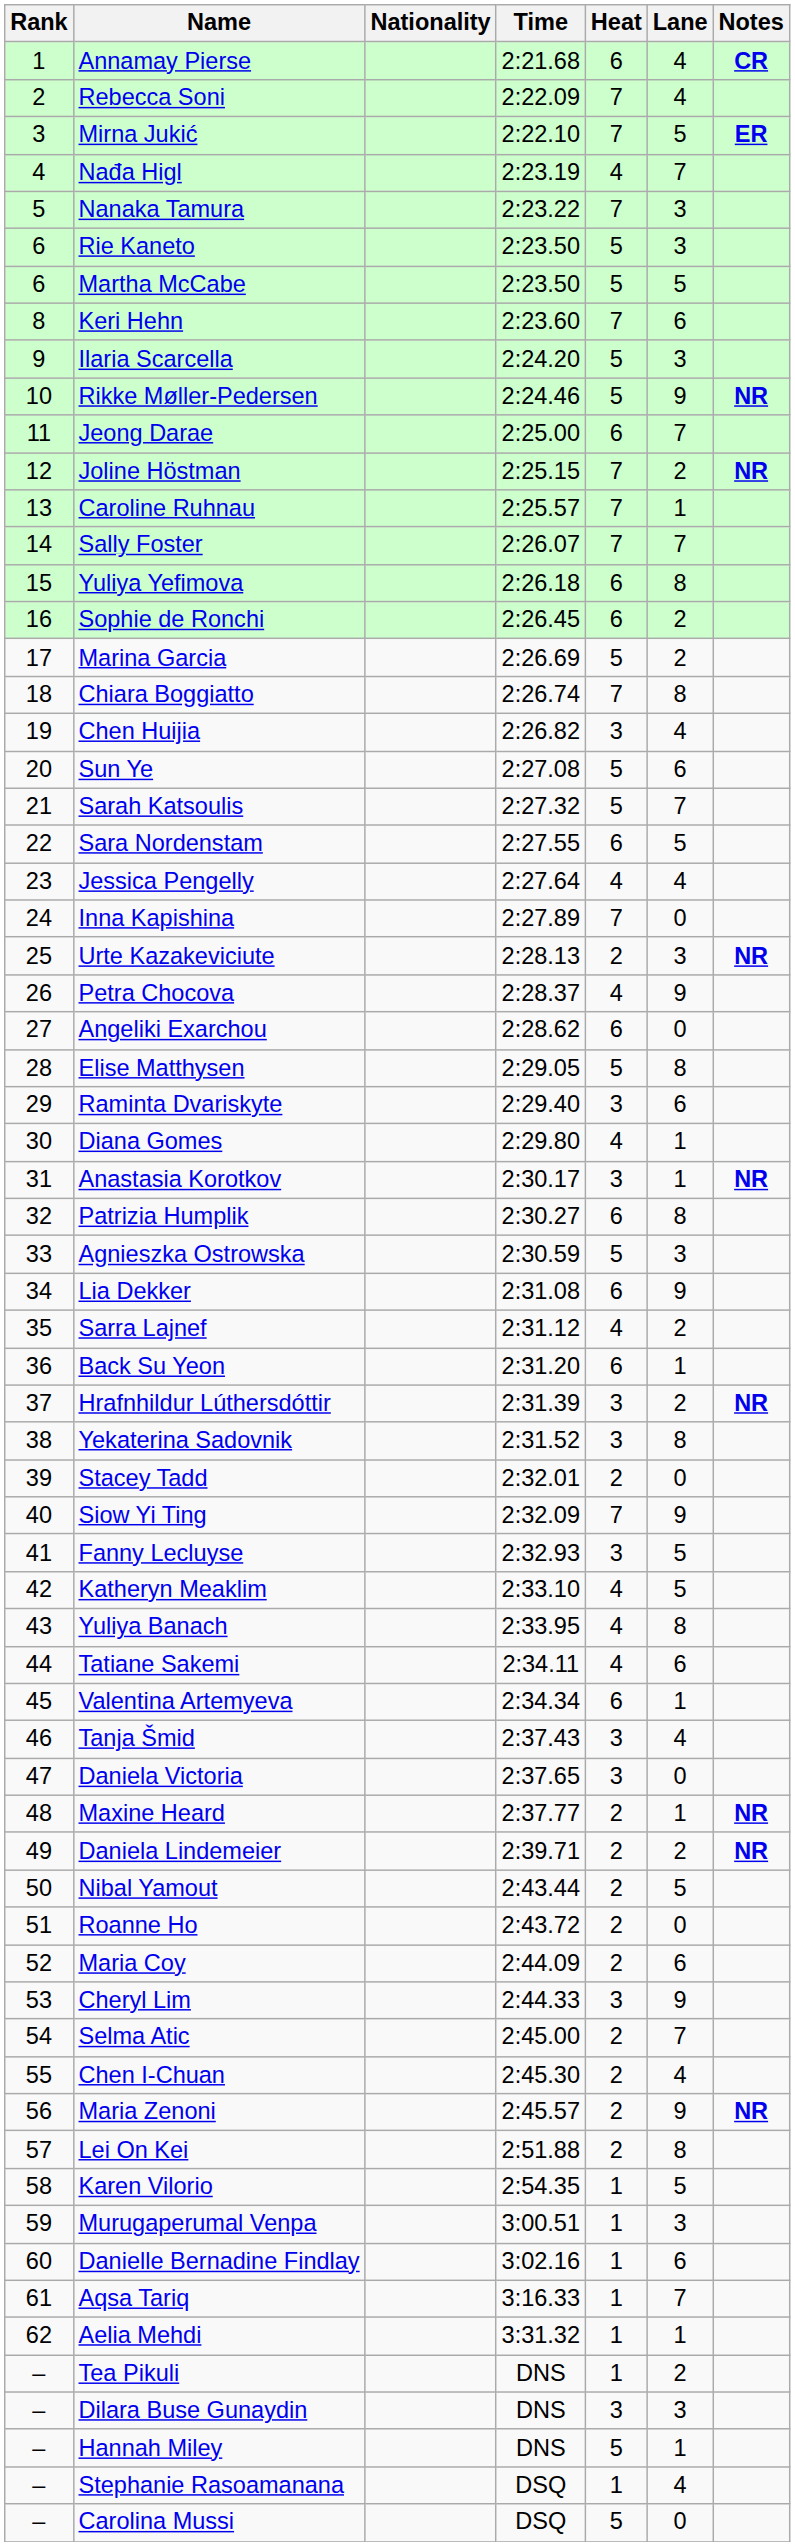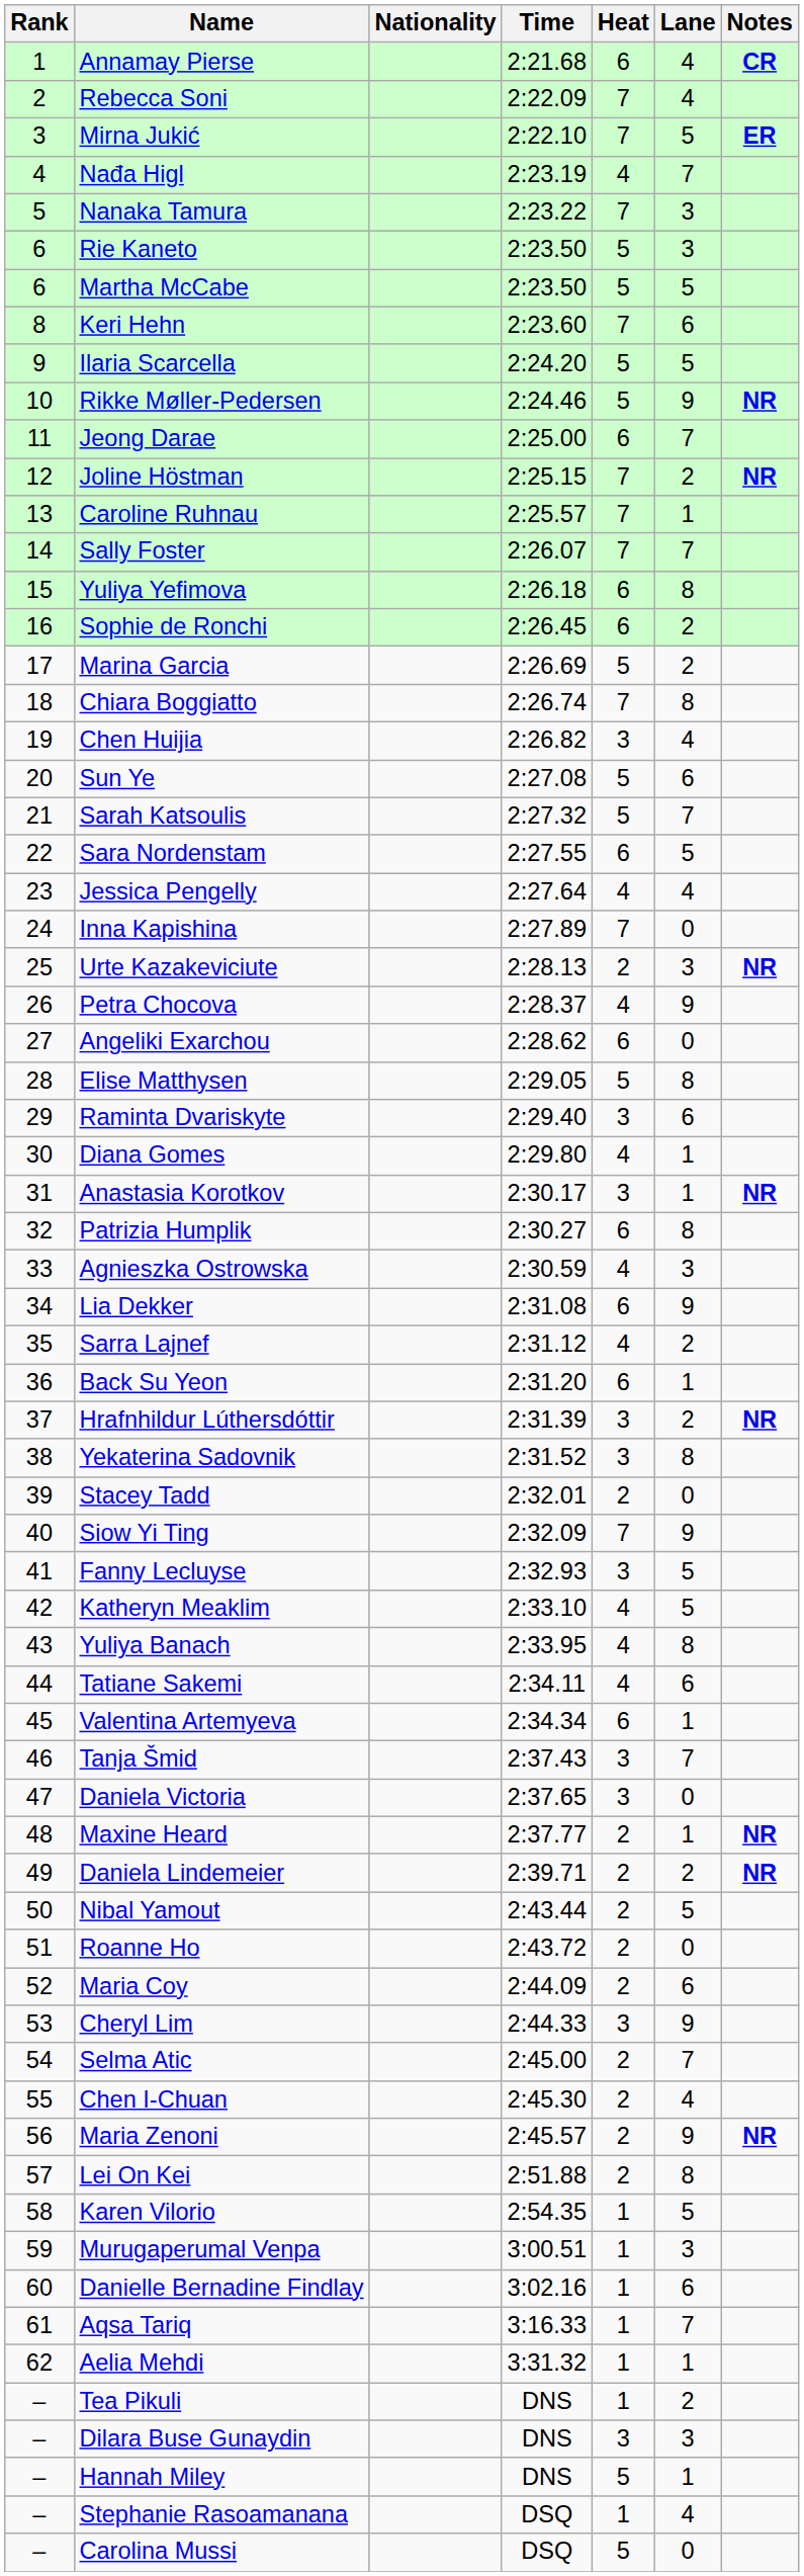Ilaria Scarcella | Lane: 3 -> 5
Agnieszka Ostrowska | Heat: 5 -> 4
Tanja Šmid | Lane: 4 -> 7
